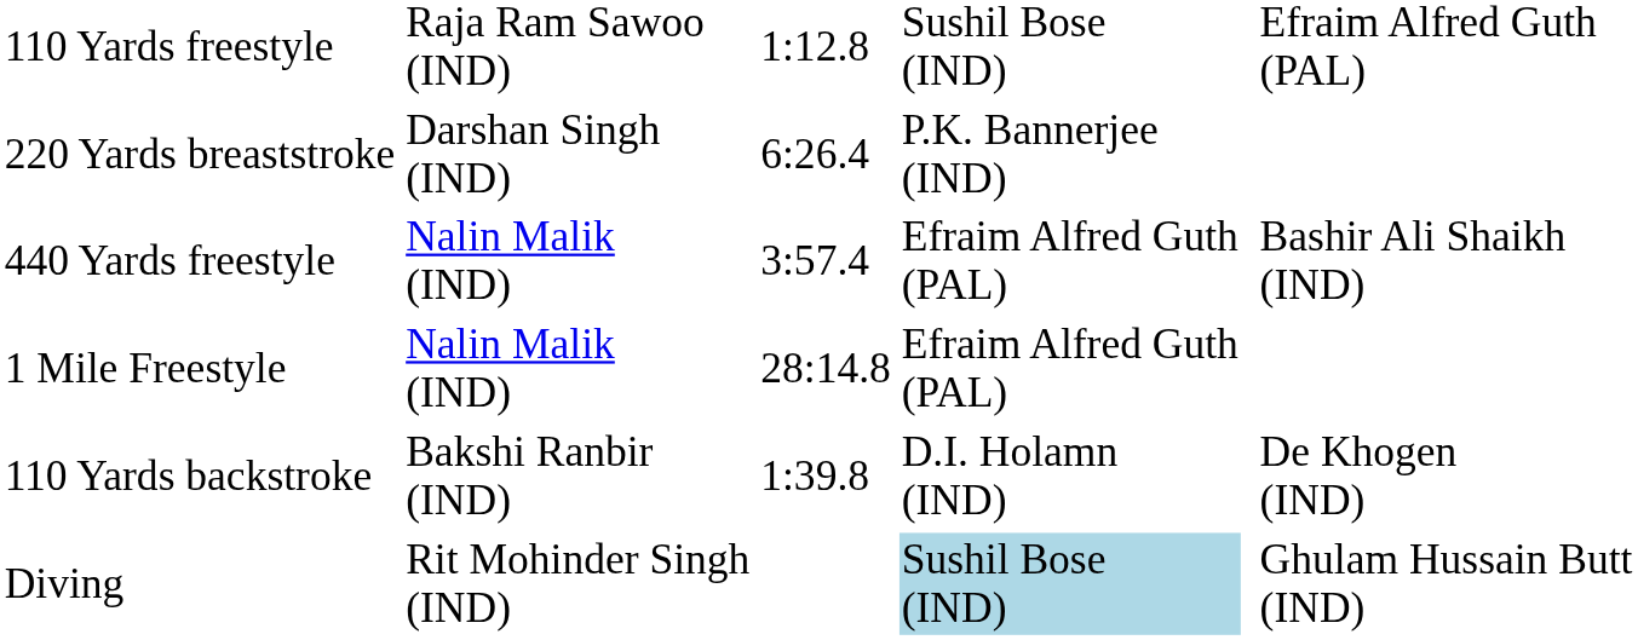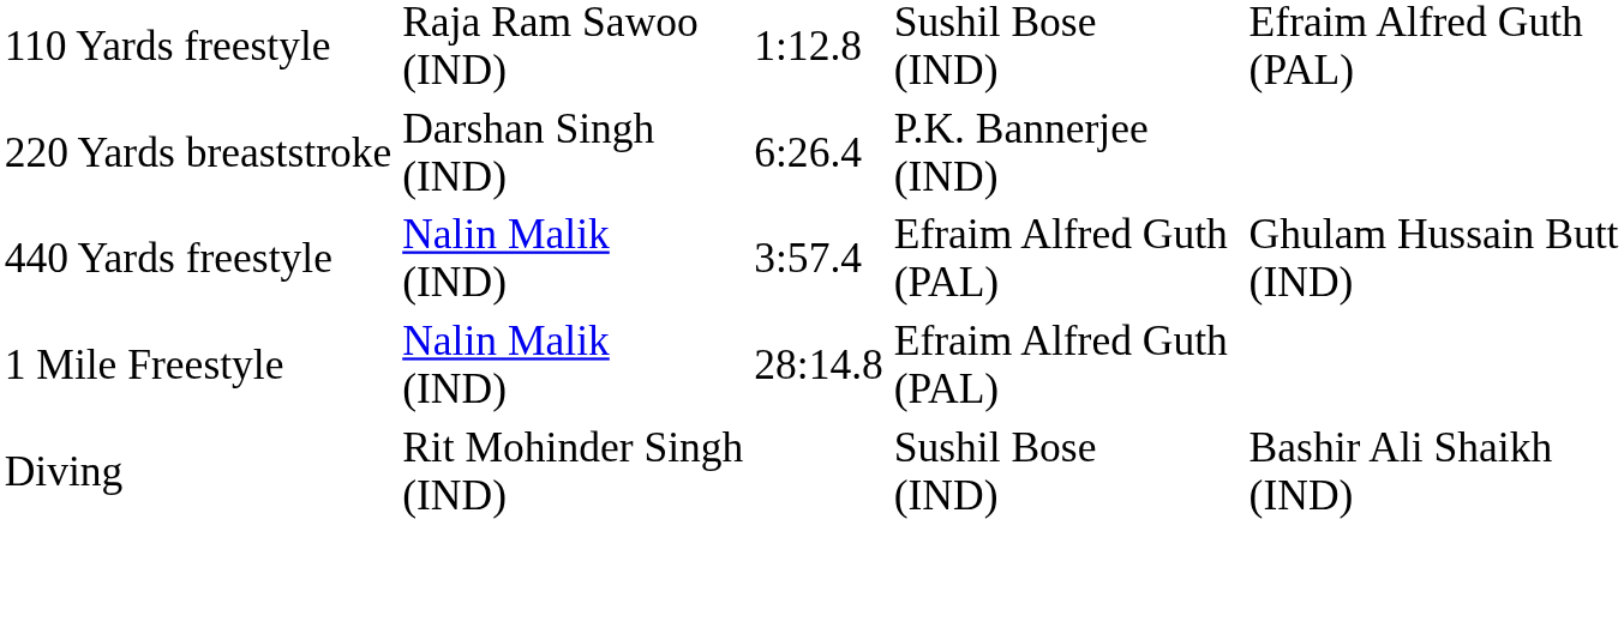440 Yards freestyle | column 6: Bashir Ali Shaikh (IND) -> Ghulam Hussain Butt (IND)
- row: 110 Yards backstroke | Bakshi Ranbir (IND) | 1:39.8 | D.I. Holamn (IND) | De Khogen (IND)
Diving | column 4: lightblue background -> no background
Diving | column 6: Ghulam Hussain Butt (IND) -> Bashir Ali Shaikh (IND)
